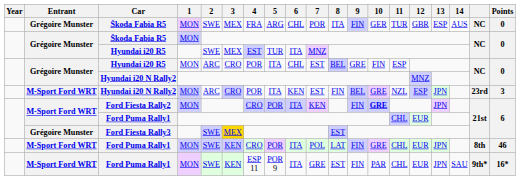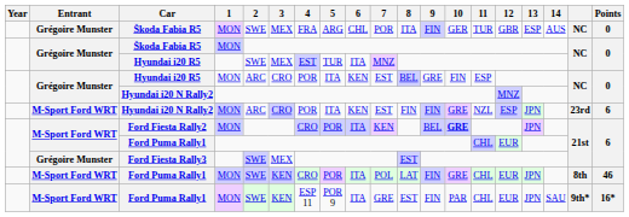Hyundai i20 R5 / MON | 6: CHL -> KEN
Hyundai i20 N Rally2 / MON | 9: BEL -> FIN
Hyundai i20 N Rally2 / MON | Points: 3 -> 6
Ford Fiesta Rally2 | 9: FIN -> BEL
Ford Fiesta Rally3 | 3: gold background -> no background
